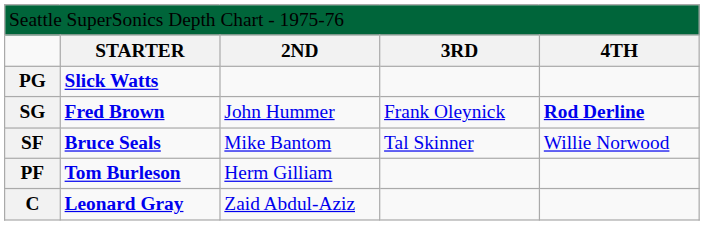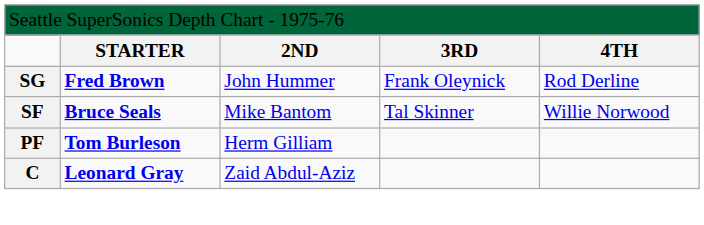- row: PG | Slick Watts
SG | column 5: bold -> normal
